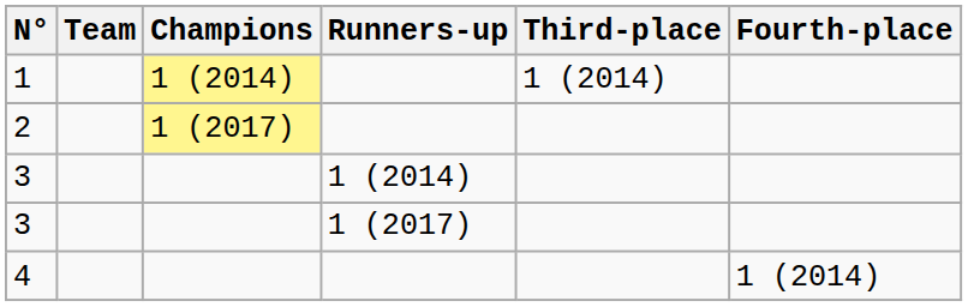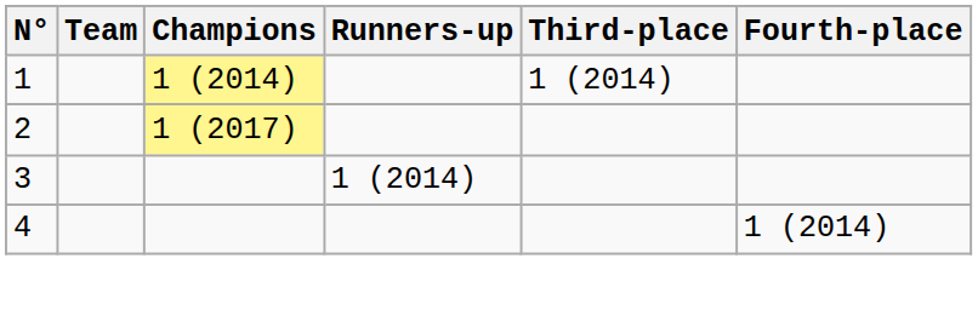- row: 3 | 1 (2017)
